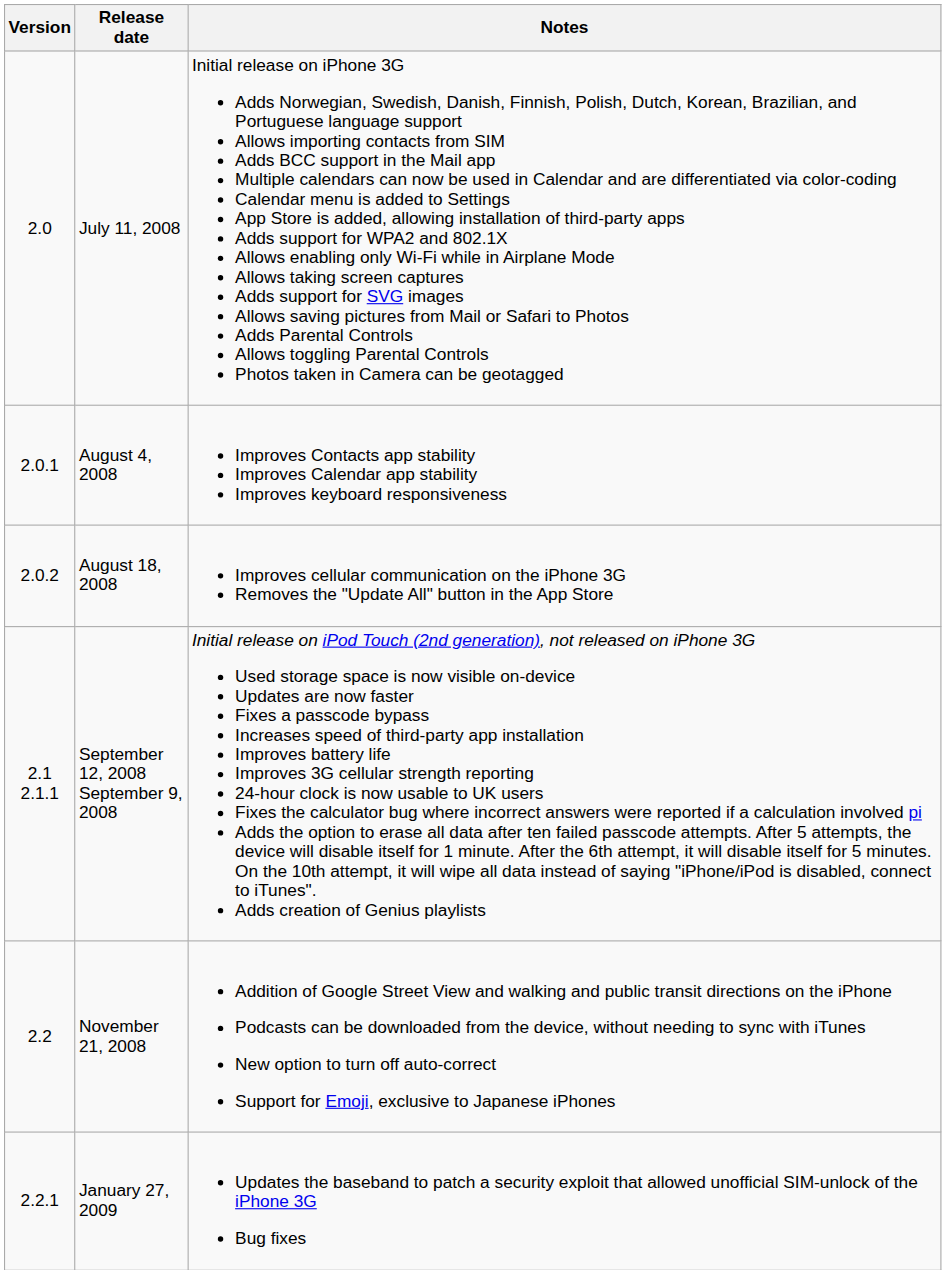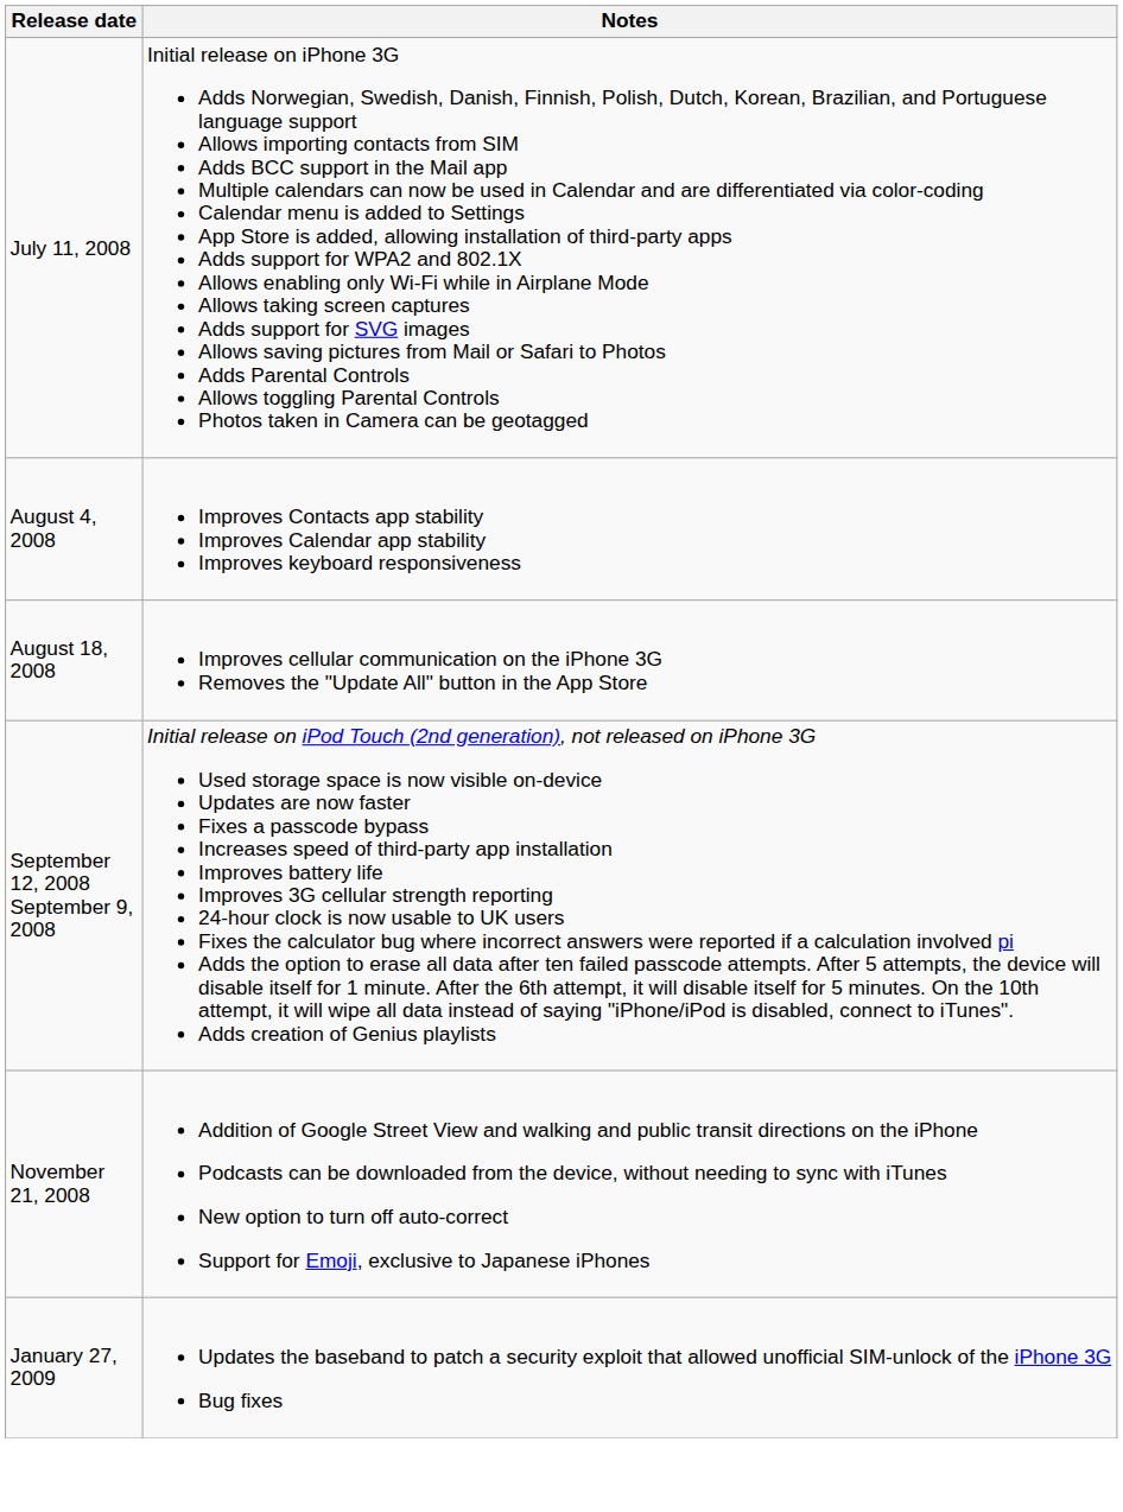- column: Version | 2.0 | 2.0.1 | 2.0.2 | 2.1 2.1.1 | 2.2 | 2.2.1
